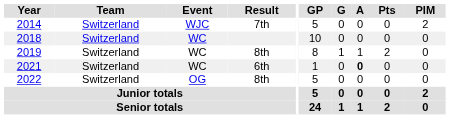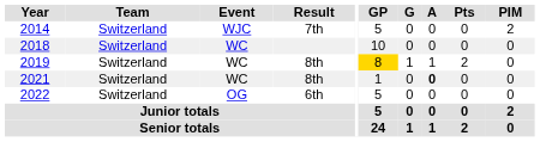2019 | GP: no background -> gold background
2021 | Result: 6th -> 8th
2022 | Result: 8th -> 6th
